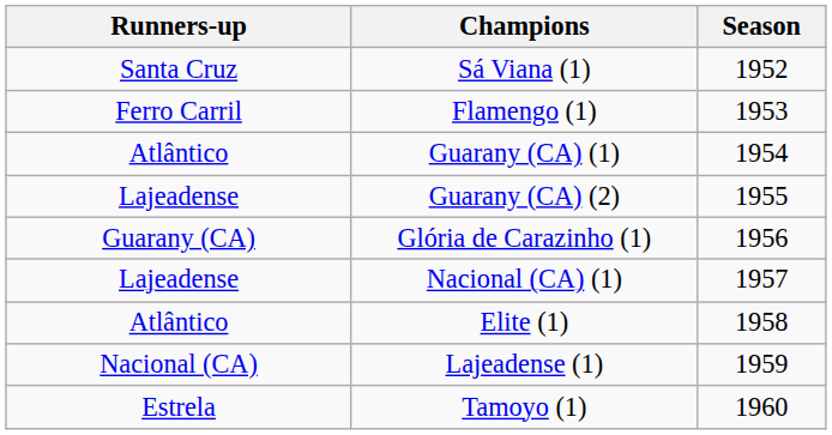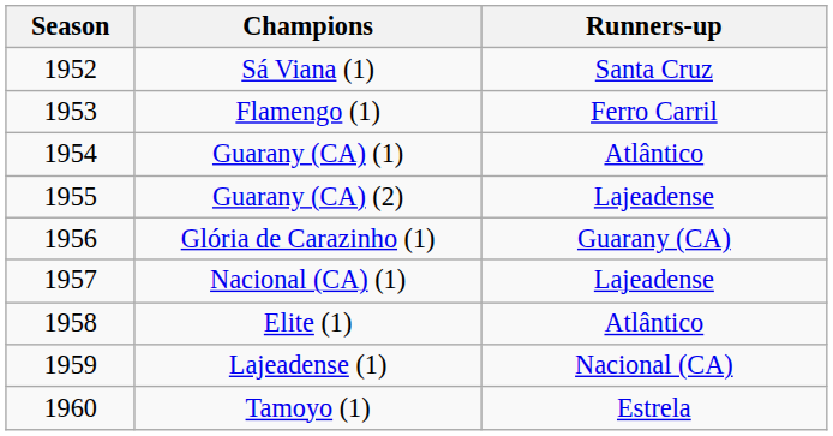columns swapped: Season <-> Runners-up
